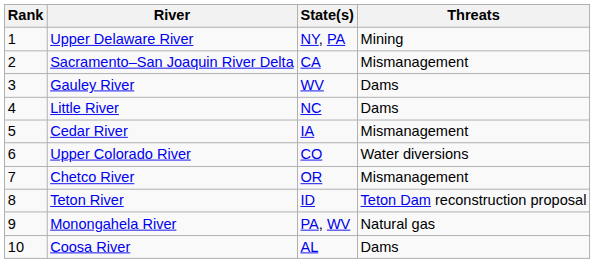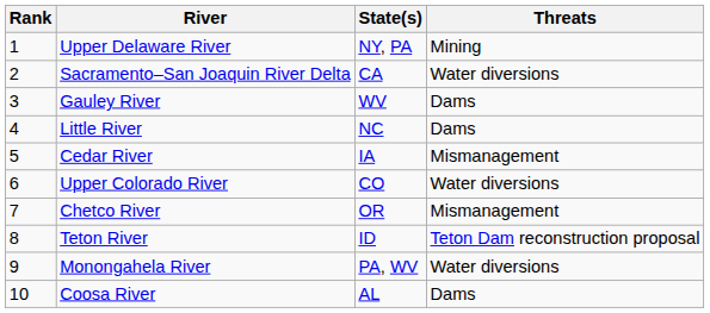Sacramento–San Joaquin River Delta | Threats: Mismanagement -> Water diversions
Monongahela River | Threats: Natural gas -> Water diversions
